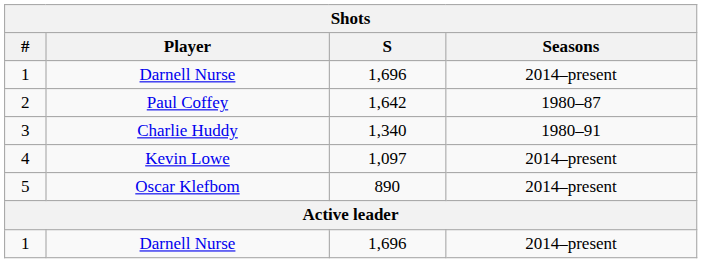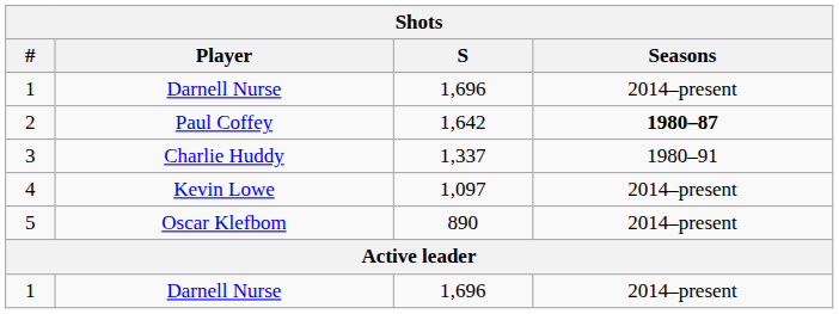2 | Seasons: normal -> bold
3 | S: 1,340 -> 1,337
